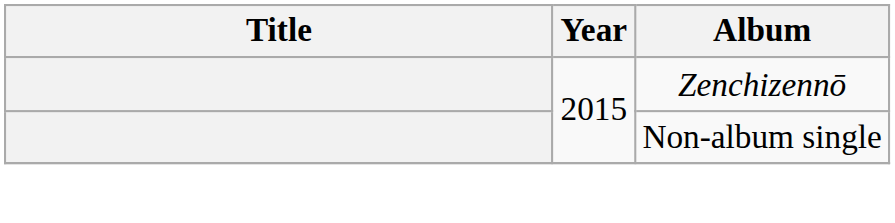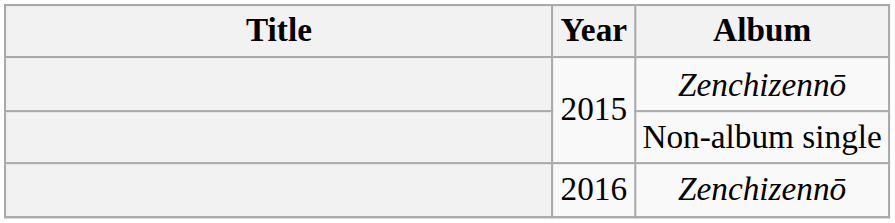+ row: 2016 | Zenchizennō
